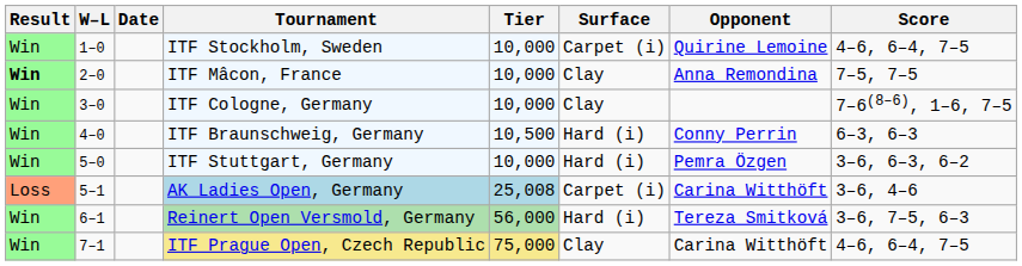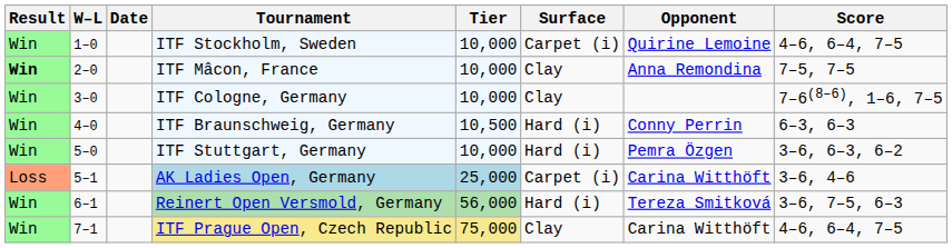AK Ladies Open, Germany | Tier: 25,008 -> 25,000
